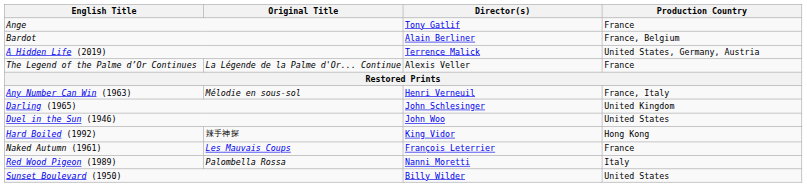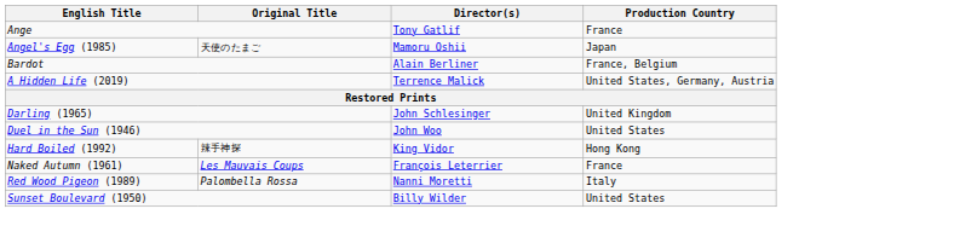+ row: Angel's Egg (1985) | 天使のたまご | Mamoru Oshii | Japan
- row: The Legend of the Palme d’Or Continues | La Légende de la Palme d'Or... Continue | Alexis Veller | France
- row: Any Number Can Win (1963) | Mélodie en sous-sol | Henri Verneuil | France, Italy
